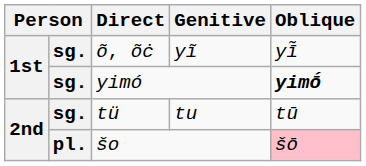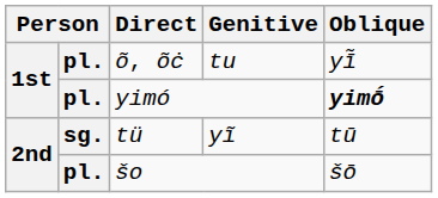õ, õċ | column 2: sg. -> pl.
õ, õċ | Genitive: yĩ -> tu
yimó | column 2: sg. -> pl.
tü | Genitive: tu -> yĩ
šo | Oblique: pink background -> no background
